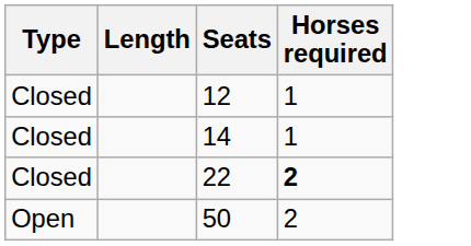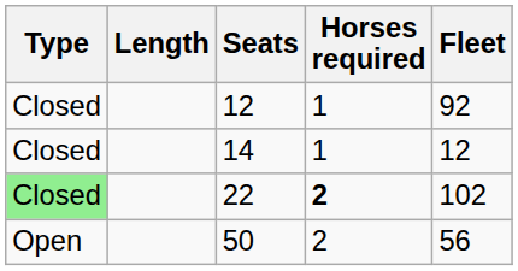+ column: Fleet | 92 | 12 | 102 | 56
22 | Type: no background -> lightgreen background
